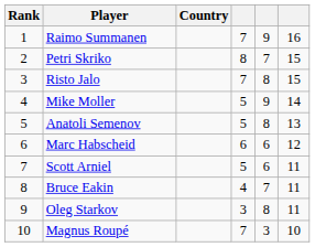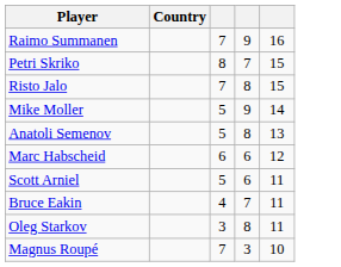- column: Rank | 1 | 2 | 3 | 4 | 5 | 6 | 7 | 8 | 9 | 10
